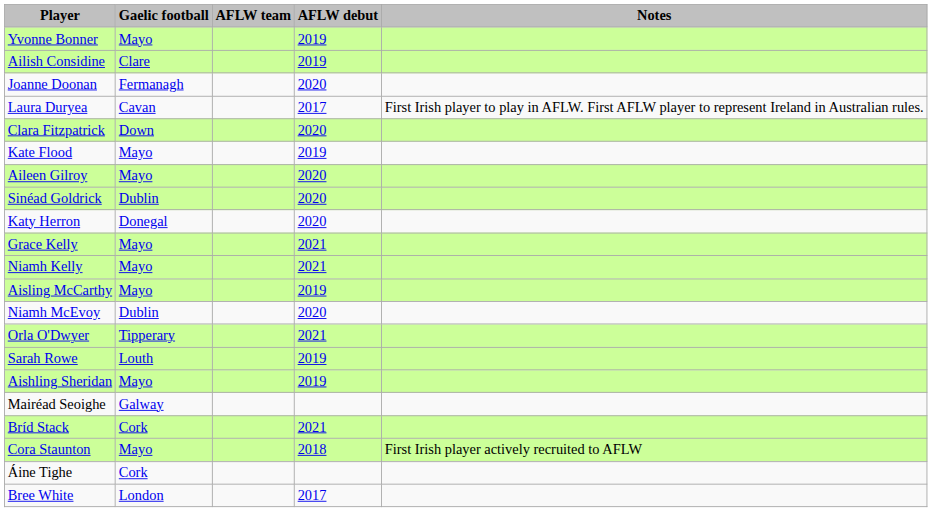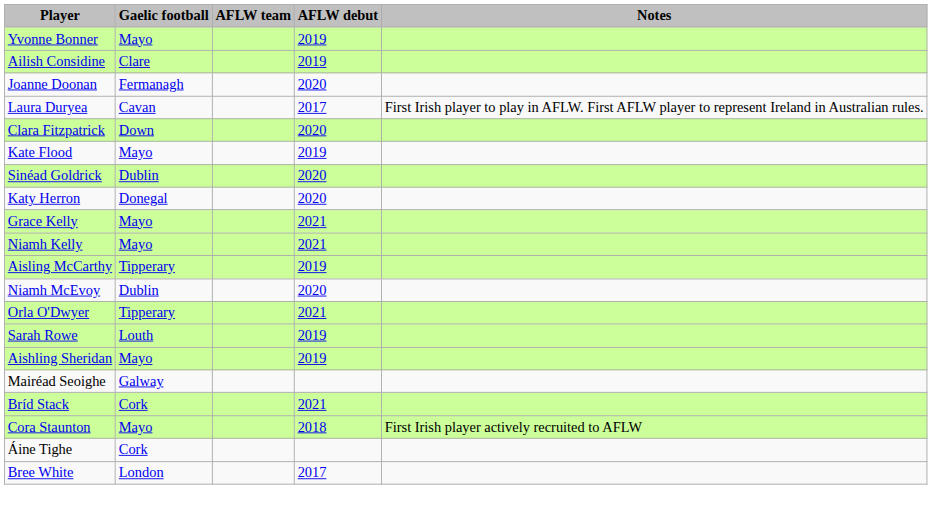- row: Aileen Gilroy | Mayo | 2020
Aisling McCarthy | Gaelic football: Mayo -> Tipperary
